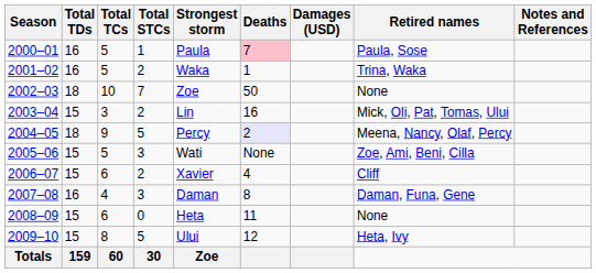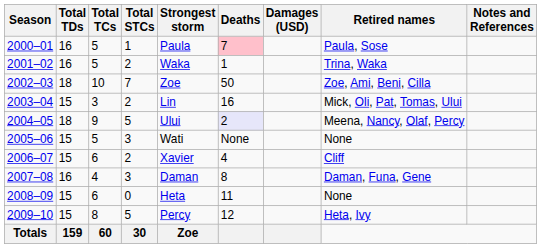2002–03 | Retired names: None -> Zoe, Ami, Beni, Cilla
2004–05 | Strongest storm: Percy -> Ului
2005–06 | Retired names: Zoe, Ami, Beni, Cilla -> None
2009–10 | Strongest storm: Ului -> Percy
